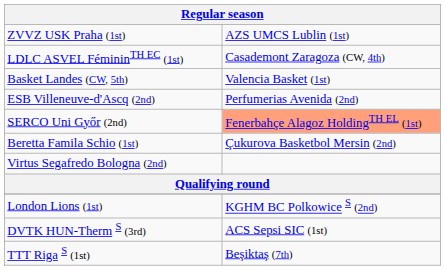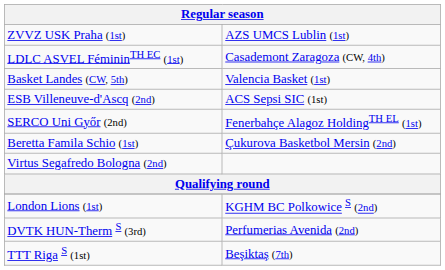ESB Villeneuve-d'Ascq (2nd) | column 2: Perfumerias Avenida (2nd) -> ACS Sepsi SIC (1st)
SERCO Uni Győr (2nd) | column 2: lightsalmon background -> no background
DVTK HUN-Therm S (3rd) | column 2: ACS Sepsi SIC (1st) -> Perfumerias Avenida (2nd)
